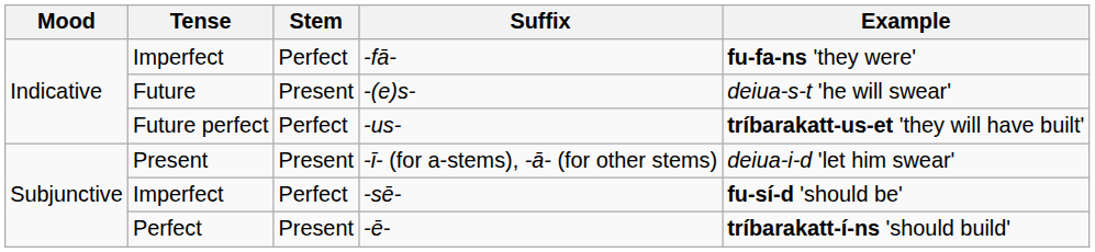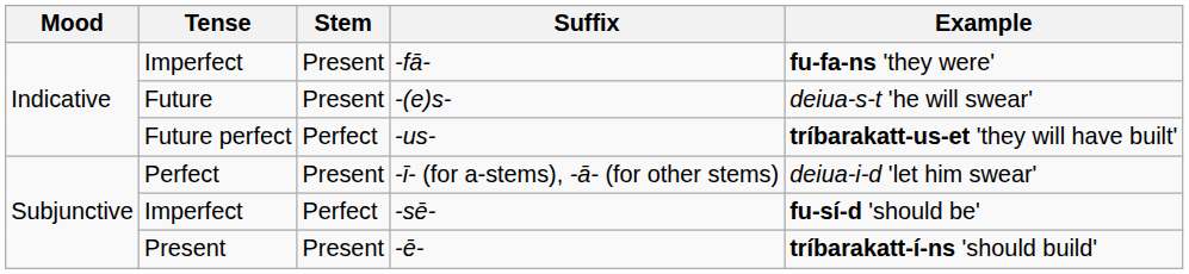-fā- | Stem: Perfect -> Present
-ī- (for a-stems), -ā- (for other stems) | Tense: Present -> Perfect
-ē- | Tense: Perfect -> Present
